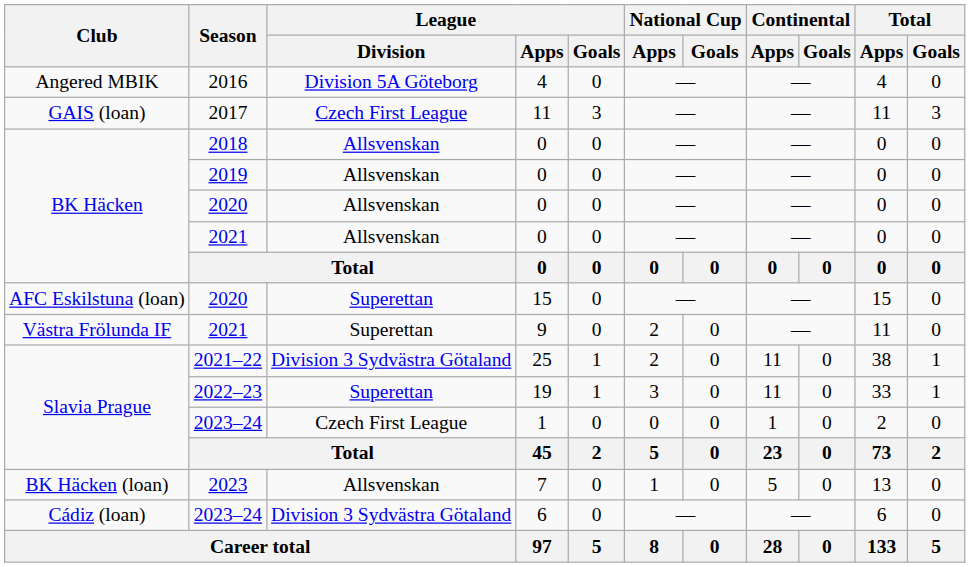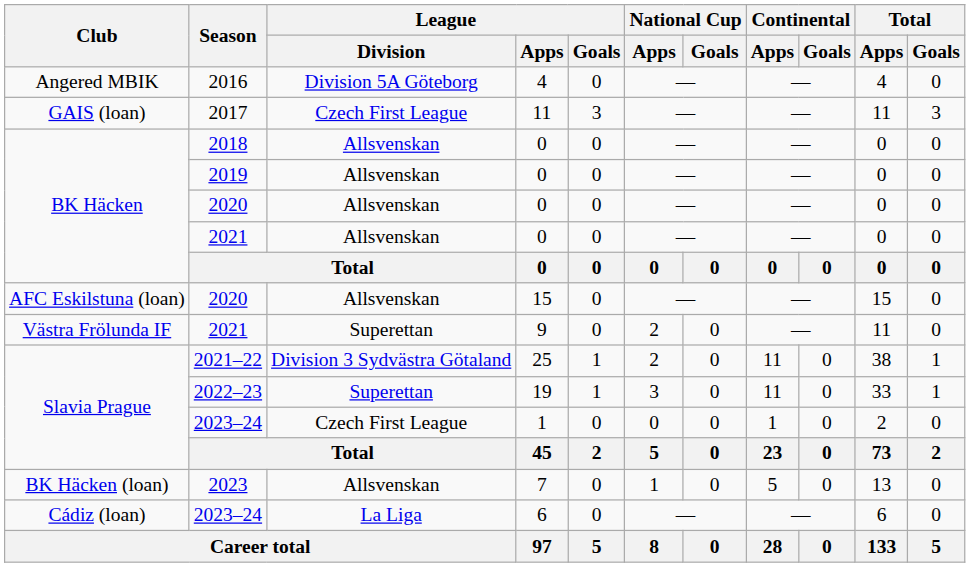2020 / 15 | League / Division: Superettan -> Allsvenskan
2023–24 / 6 | League / Division: Division 3 Sydvästra Götaland -> La Liga
